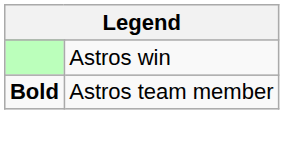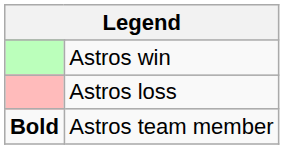+ row: Astros loss
